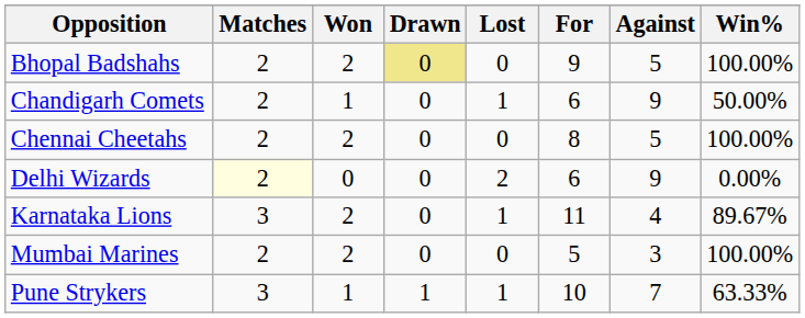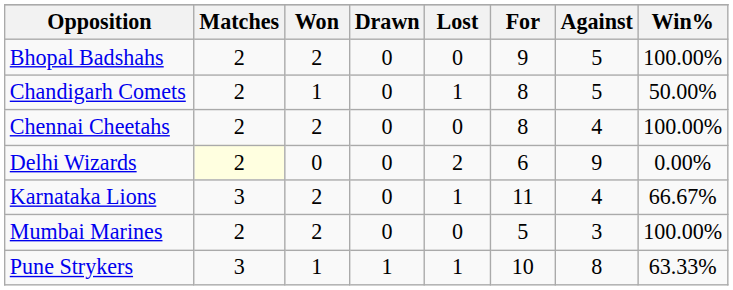Bhopal Badshahs | Drawn: khaki background -> no background
Chandigarh Comets | For: 6 -> 8
Chandigarh Comets | Against: 9 -> 5
Chennai Cheetahs | Against: 5 -> 4
Karnataka Lions | Win%: 89.67% -> 66.67%
Pune Strykers | Against: 7 -> 8
